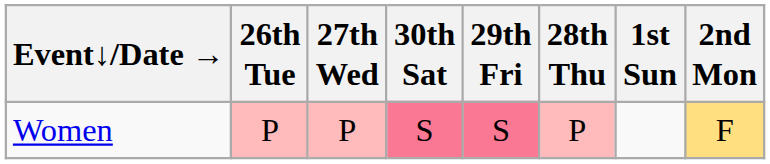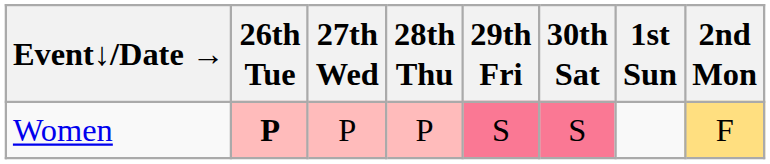columns swapped: 28th Thu <-> 30th Sat
Women | 26th Tue: normal -> bold
